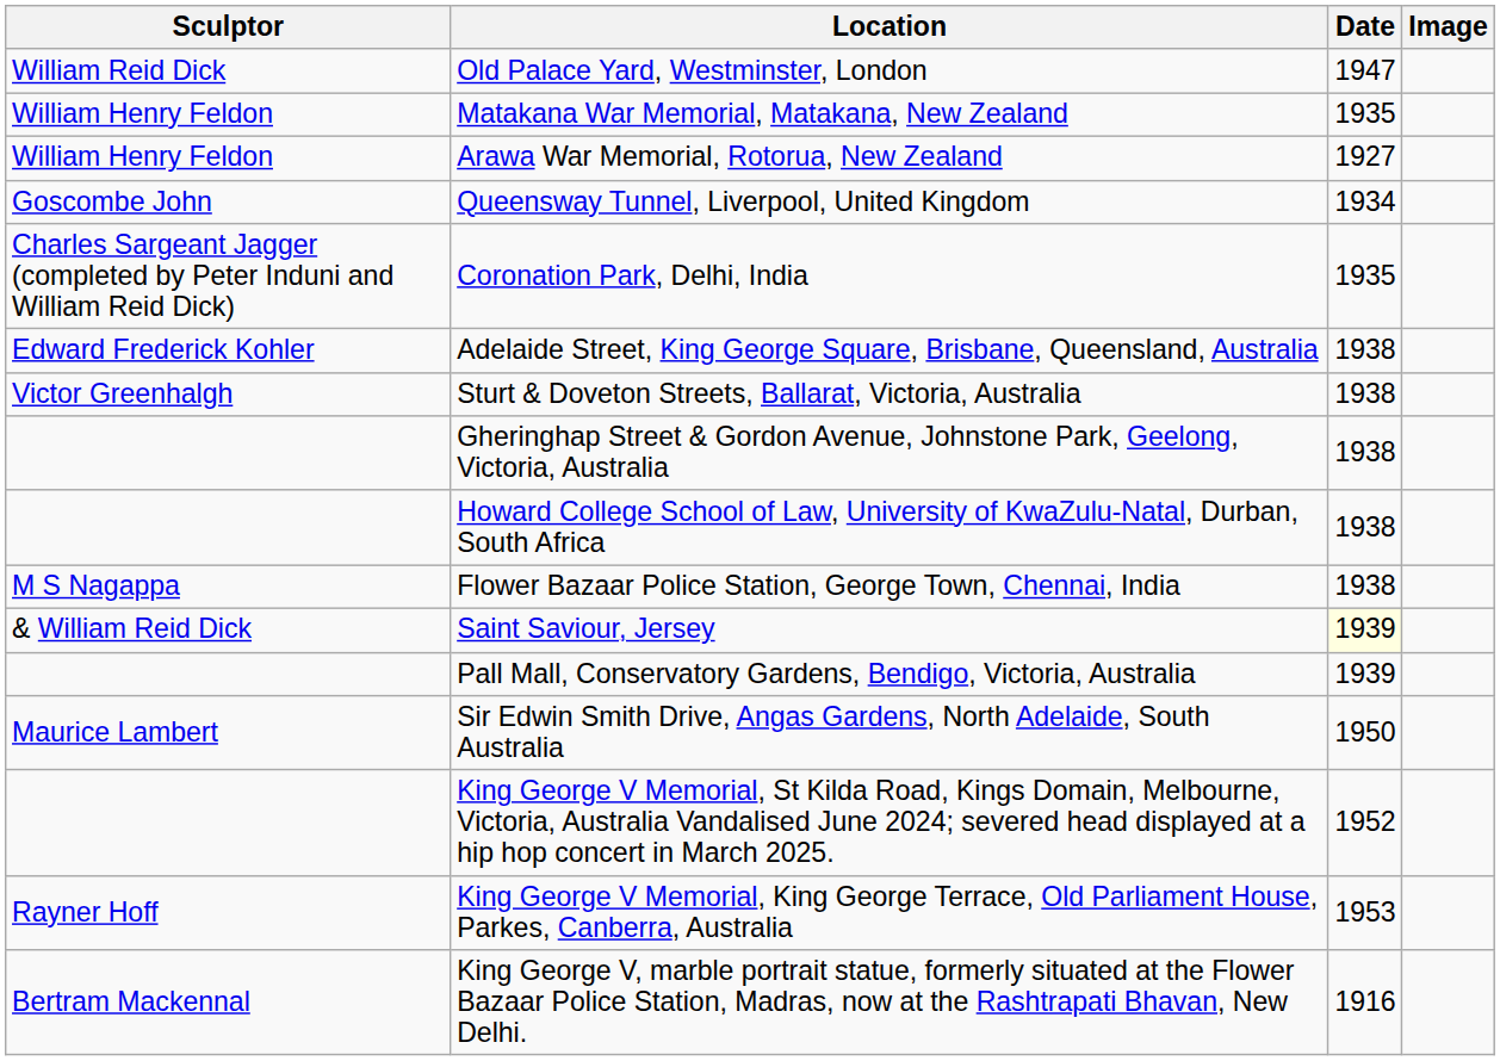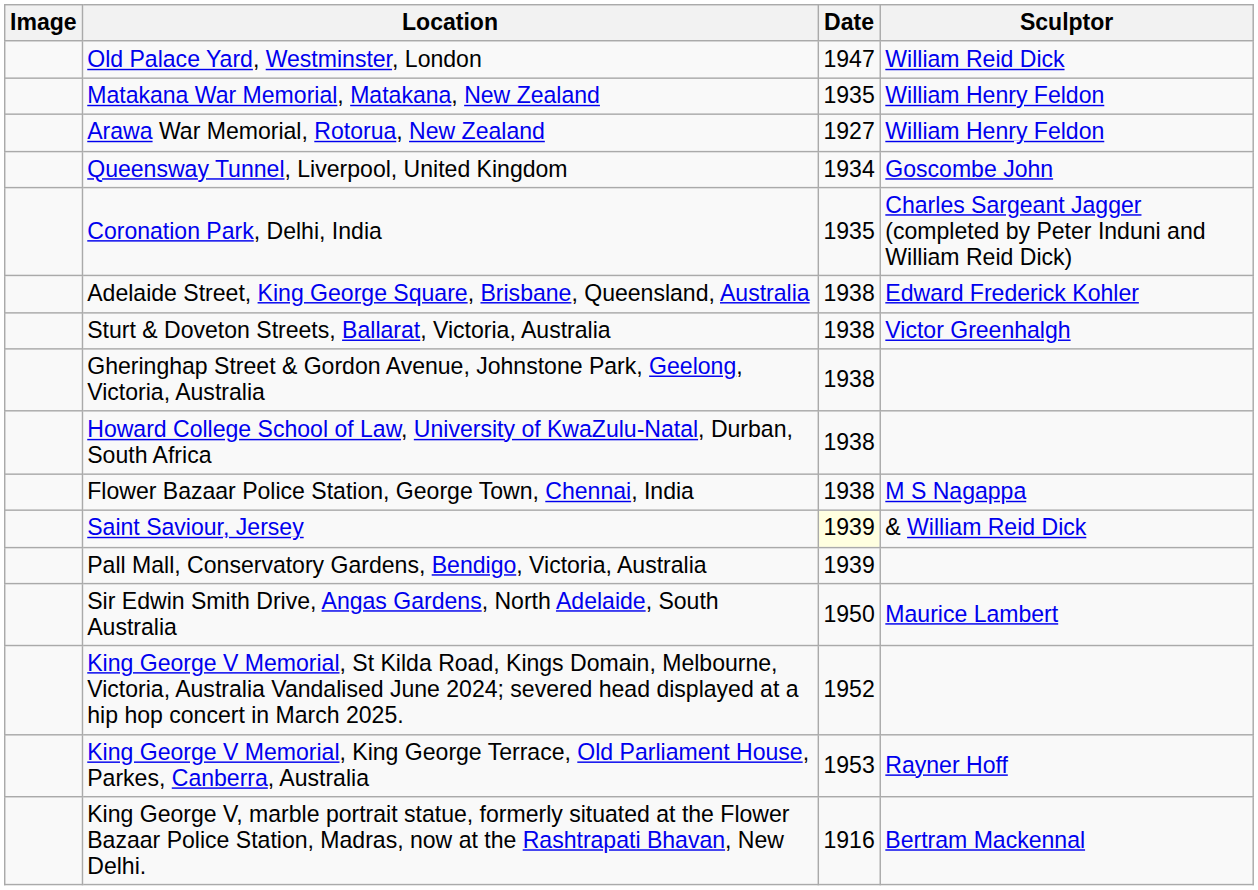columns swapped: Image <-> Sculptor
